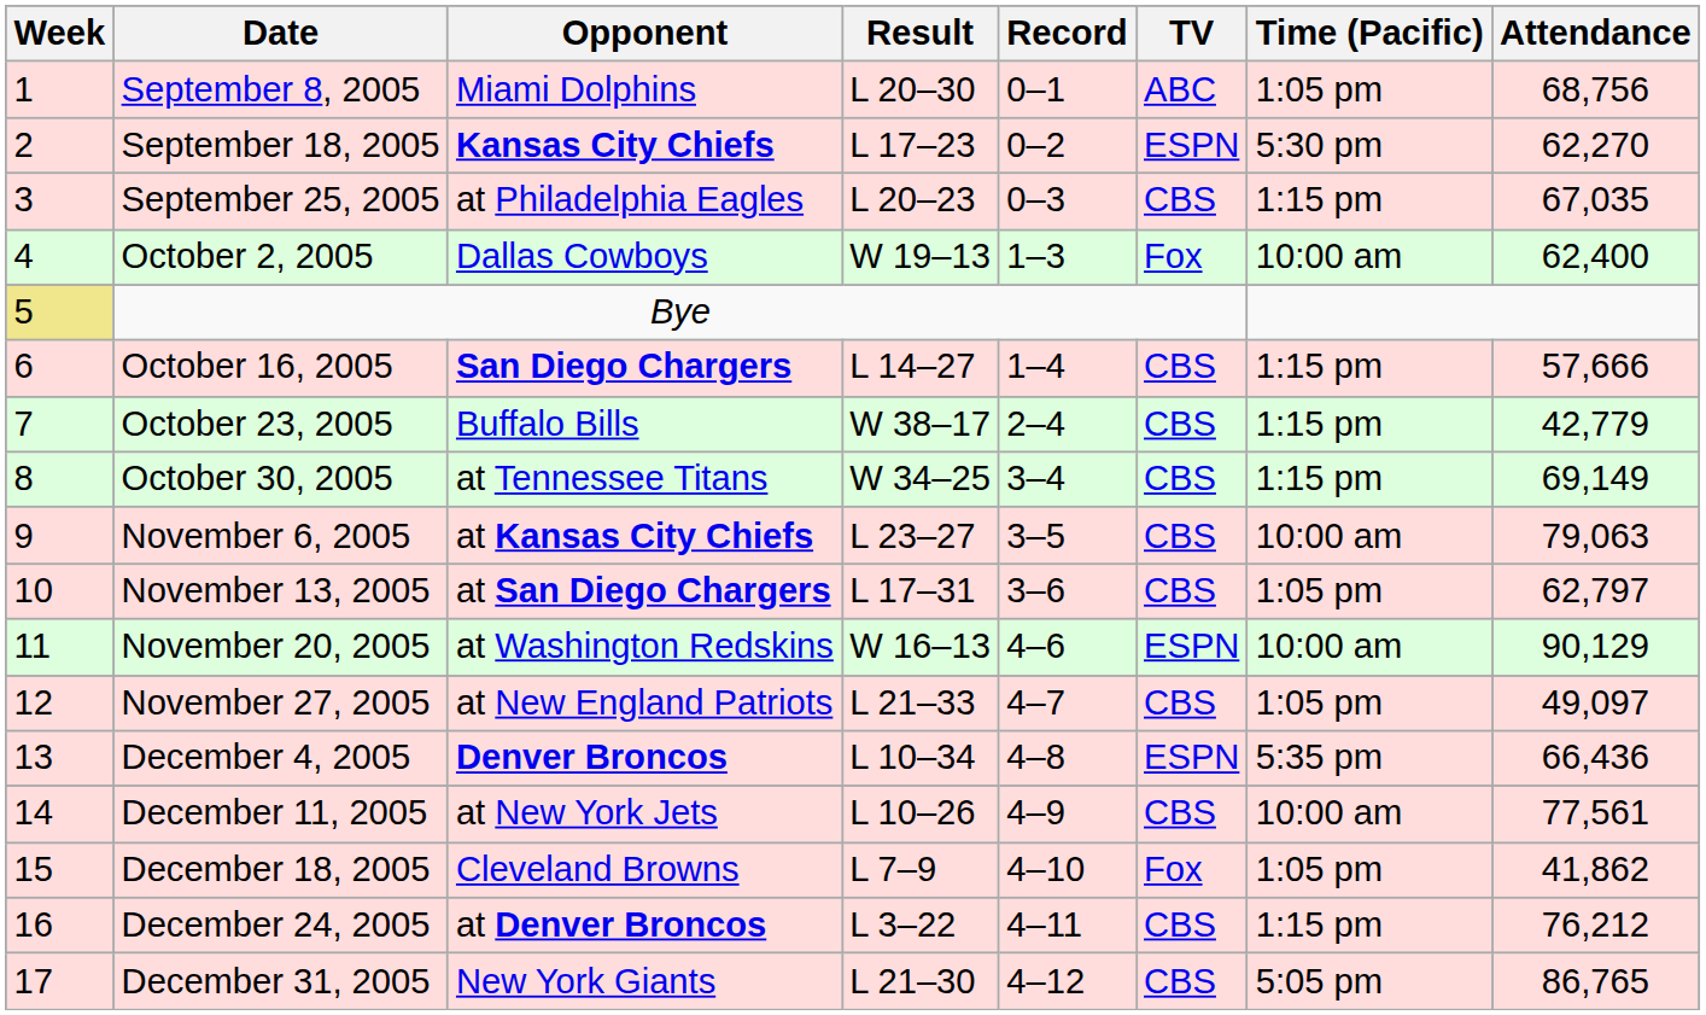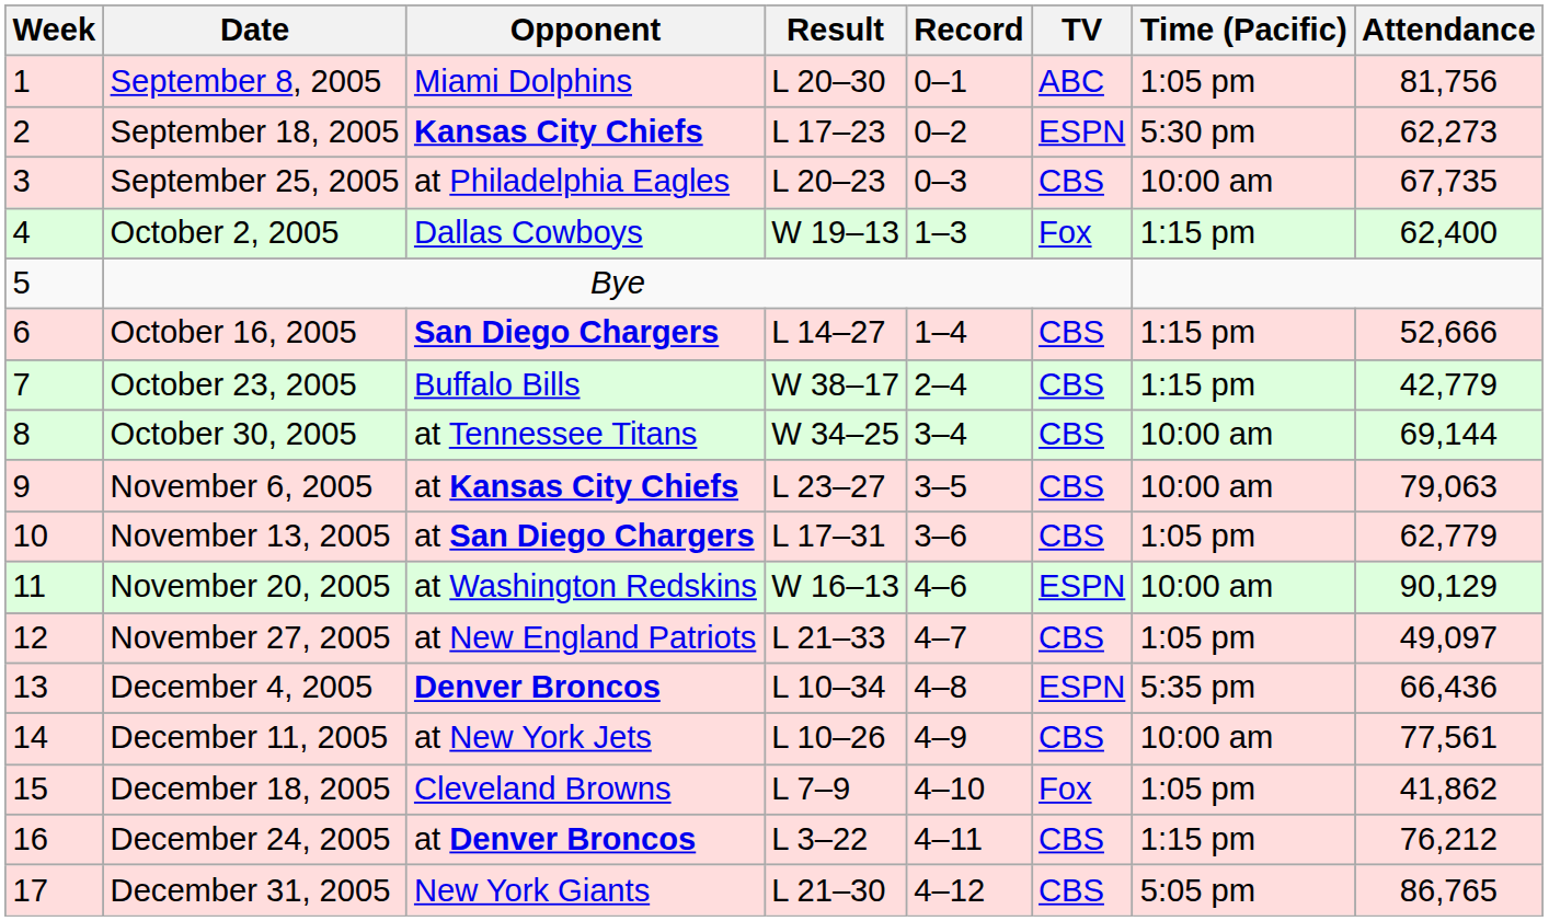September 8, 2005 | Attendance: 68,756 -> 81,756
September 18, 2005 | Attendance: 62,270 -> 62,273
September 25, 2005 | Time (Pacific): 1:15 pm -> 10:00 am
September 25, 2005 | Attendance: 67,035 -> 67,735
October 2, 2005 | Time (Pacific): 10:00 am -> 1:15 pm
Bye | Week: khaki background -> no background
October 16, 2005 | Attendance: 57,666 -> 52,666
October 30, 2005 | Time (Pacific): 1:15 pm -> 10:00 am
October 30, 2005 | Attendance: 69,149 -> 69,144
November 13, 2005 | Attendance: 62,797 -> 62,779
